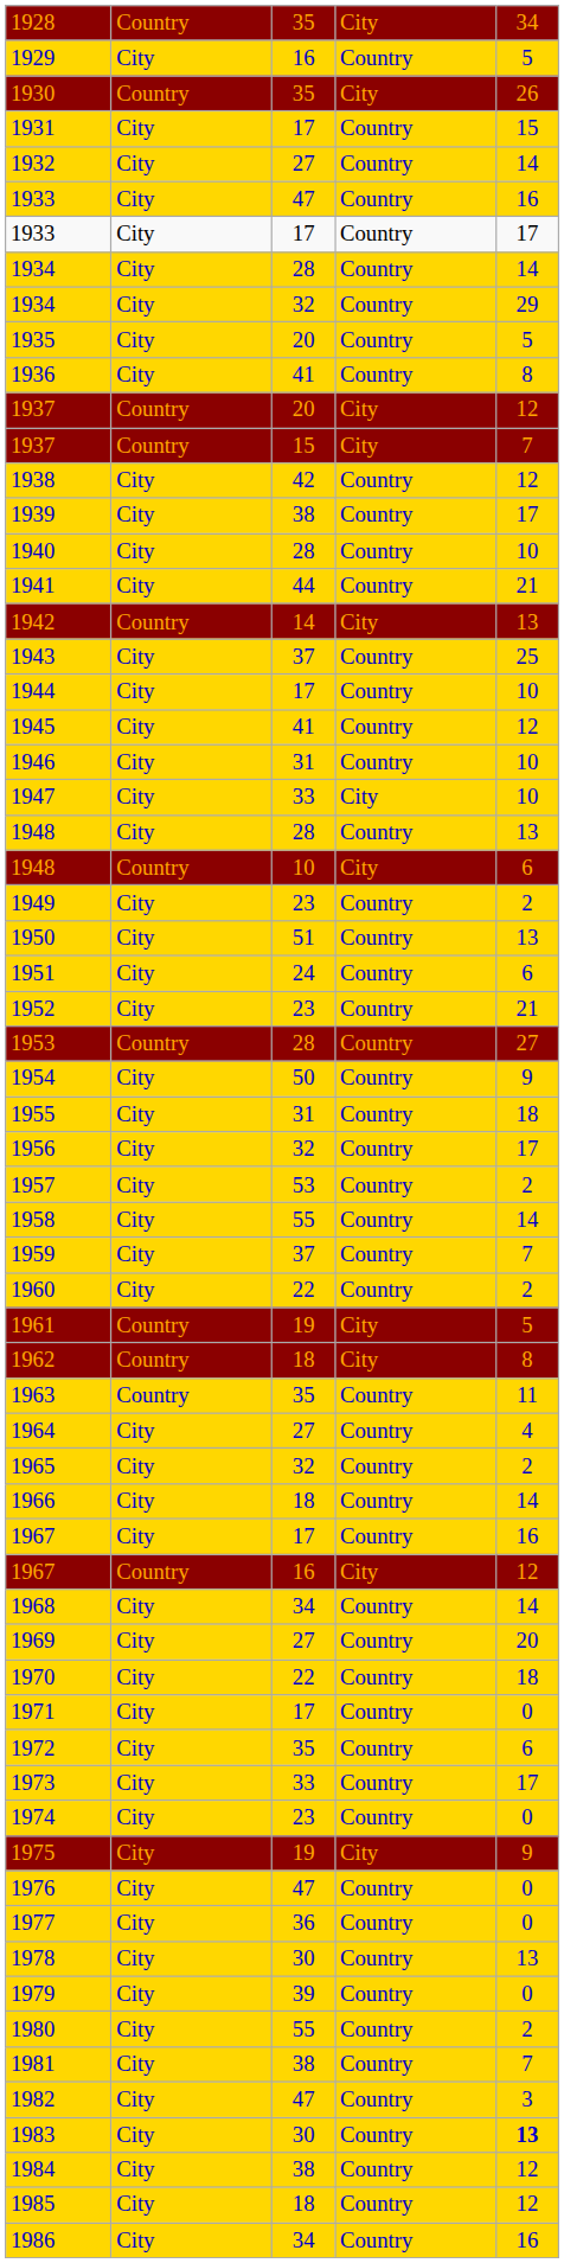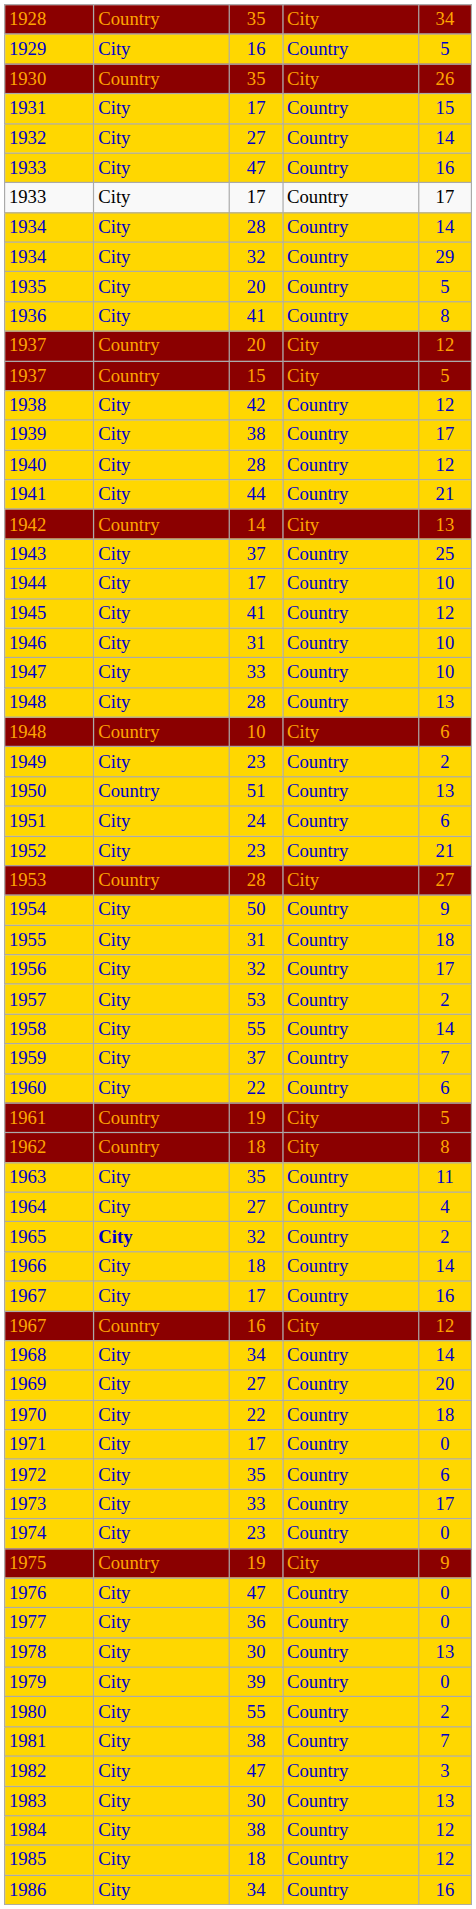1937 / 15 | column 5: 7 -> 5
1940 | column 5: 10 -> 12
1947 | column 4: City -> Country
1950 | column 2: City -> Country
1953 | column 4: Country -> City
1960 | column 5: 2 -> 6
1963 | column 2: Country -> City
1965 | column 2: normal -> bold
1975 | column 2: City -> Country
1983 | column 5: bold -> normal
